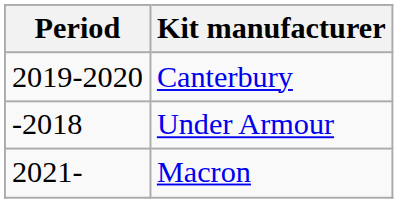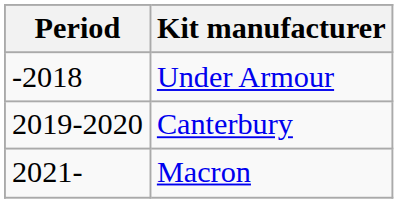rows swapped: Under Armour <-> Canterbury
